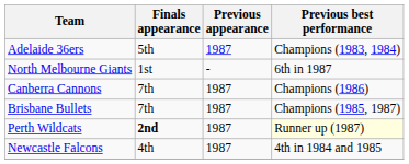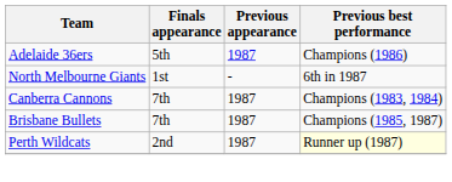Adelaide 36ers | Previous best performance: Champions (1983, 1984) -> Champions (1986)
Canberra Cannons | Previous best performance: Champions (1986) -> Champions (1983, 1984)
Perth Wildcats | Finals appearance: bold -> normal
- row: Newcastle Falcons | 4th | 1987 | 4th in 1984 and 1985
